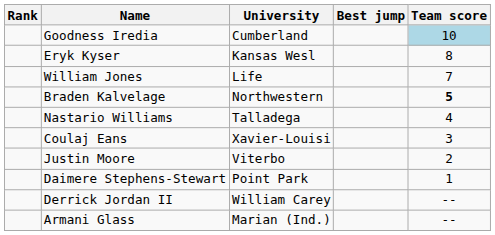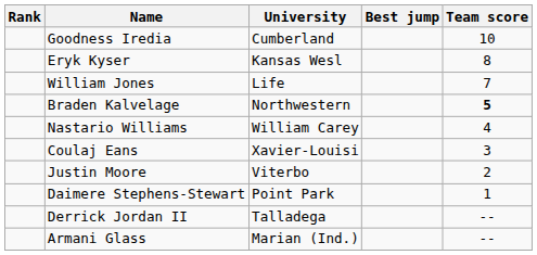Goodness Iredia | Team score: lightblue background -> no background
Nastario Williams | University: Talladega -> William Carey
Derrick Jordan II | University: William Carey -> Talladega
